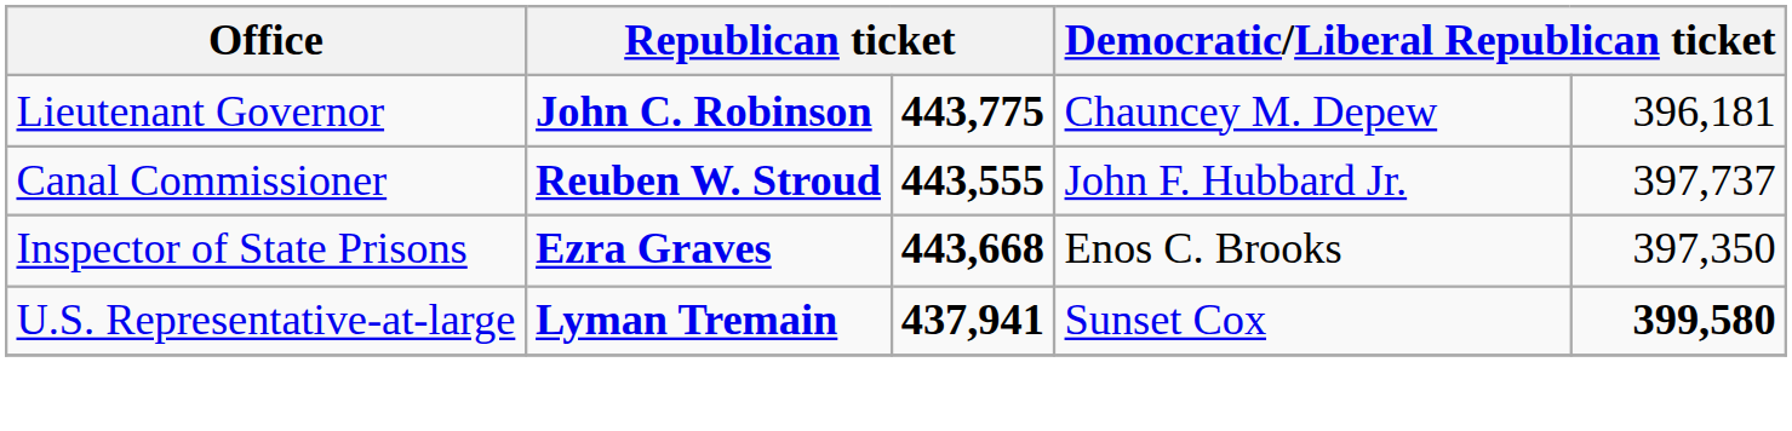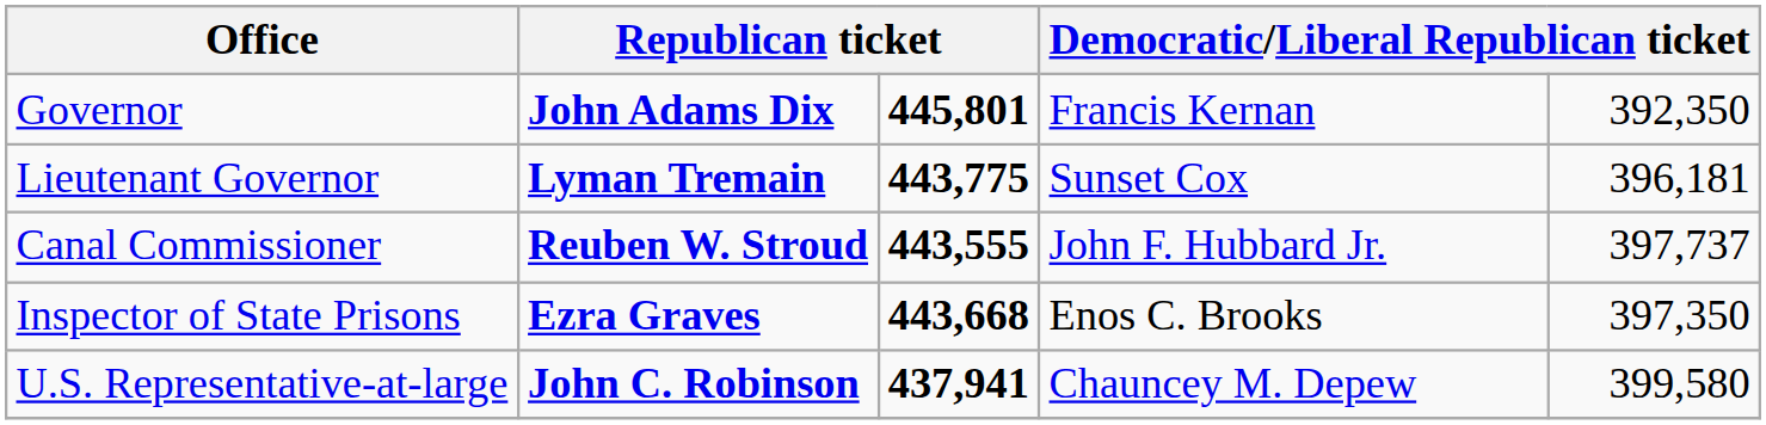+ row: Governor | John Adams Dix | 445,801 | Francis Kernan | 392,350
Lieutenant Governor | column 2: John C. Robinson -> Lyman Tremain
Lieutenant Governor | column 4: Chauncey M. Depew -> Sunset Cox
U.S. Representative-at-large | column 2: Lyman Tremain -> John C. Robinson
U.S. Representative-at-large | column 4: Sunset Cox -> Chauncey M. Depew
U.S. Representative-at-large | column 5: bold -> normal
